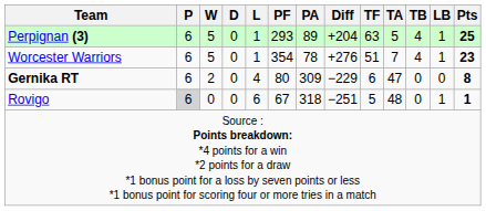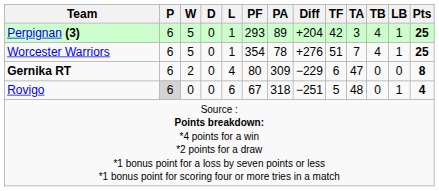Perpignan (3) | TF: 63 -> 42
Perpignan (3) | TA: 5 -> 3
Worcester Warriors | Pts: 23 -> 25
Rovigo | Pts: 1 -> 4
